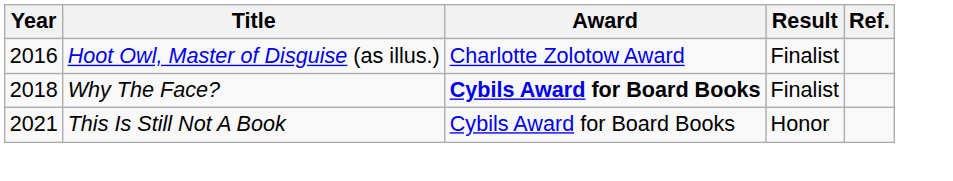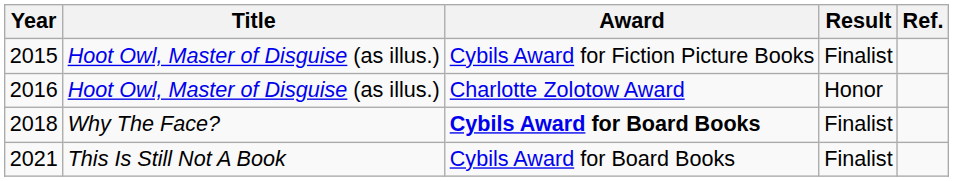+ row: 2015 | Hoot Owl, Master of Disguise (as illus.) | Cybils Award for Fiction Picture Books | Finalist
2016 | Result: Finalist -> Honor
2021 | Result: Honor -> Finalist
